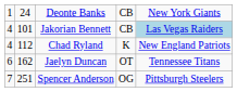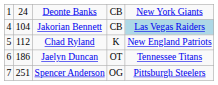Jakorian Bennett | column 2: 101 -> 104
Chad Ryland | column 1: 4 -> 5
Jaelyn Duncan | column 2: 162 -> 186
